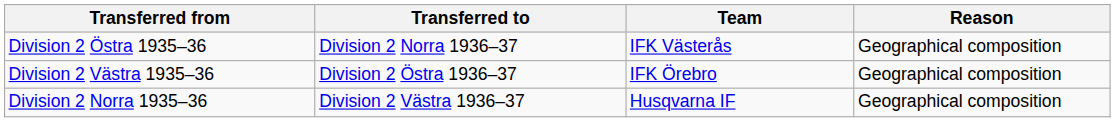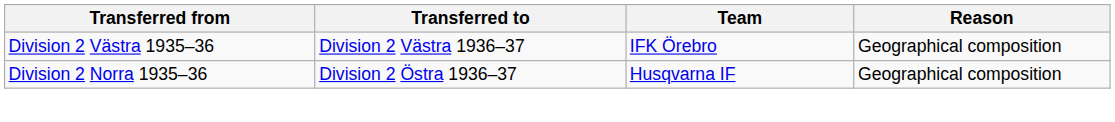- row: Division 2 Östra 1935–36 | Division 2 Norra 1936–37 | IFK Västerås | Geographical composition
Division 2 Västra 1935–36 | Transferred to: Division 2 Östra 1936–37 -> Division 2 Västra 1936–37
Division 2 Norra 1935–36 | Transferred to: Division 2 Västra 1936–37 -> Division 2 Östra 1936–37
